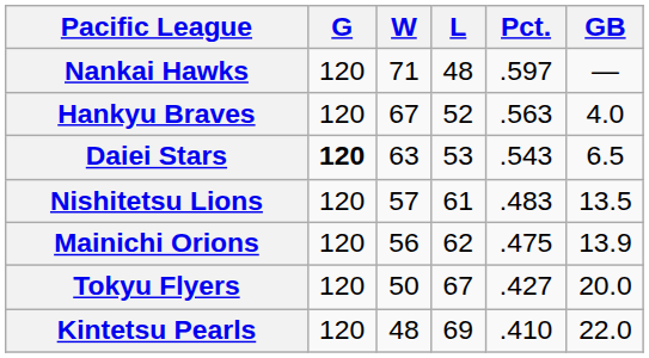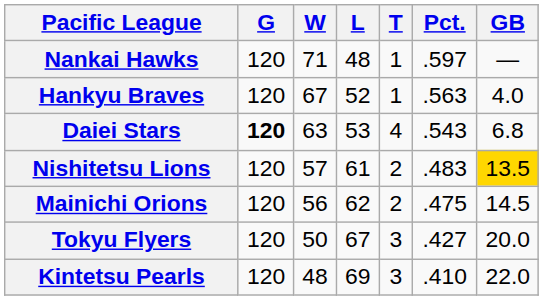+ column: T | 1 | 1 | 4 | 2 | 2 | 3 | 3
Daiei Stars | GB: 6.5 -> 6.8
Nishitetsu Lions | GB: no background -> gold background
Mainichi Orions | GB: 13.9 -> 14.5
